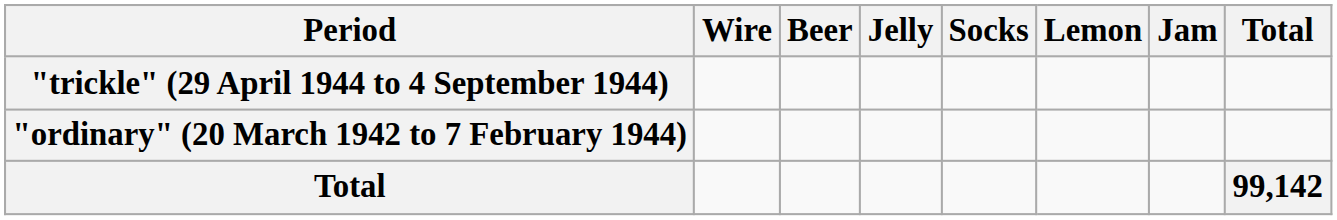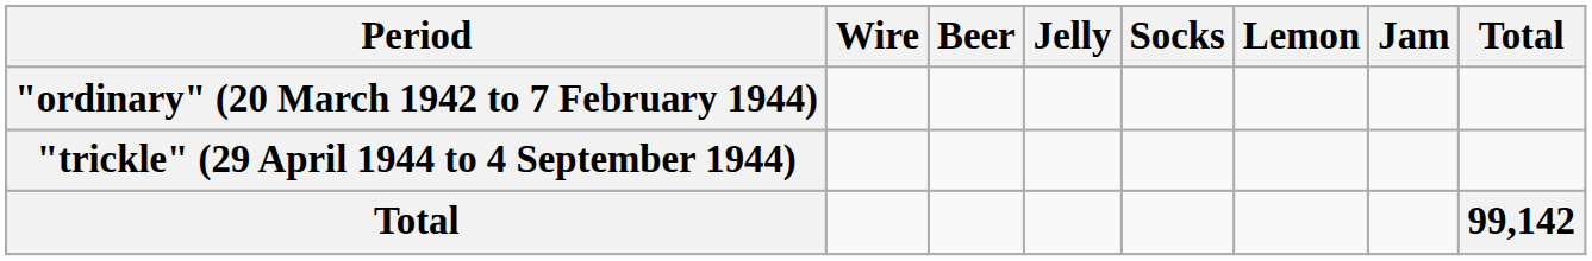rows swapped: "ordinary" (20 March 1942 to 7 February 1944) <-> "trickle" (29 April 1944 to 4 September 1944)
